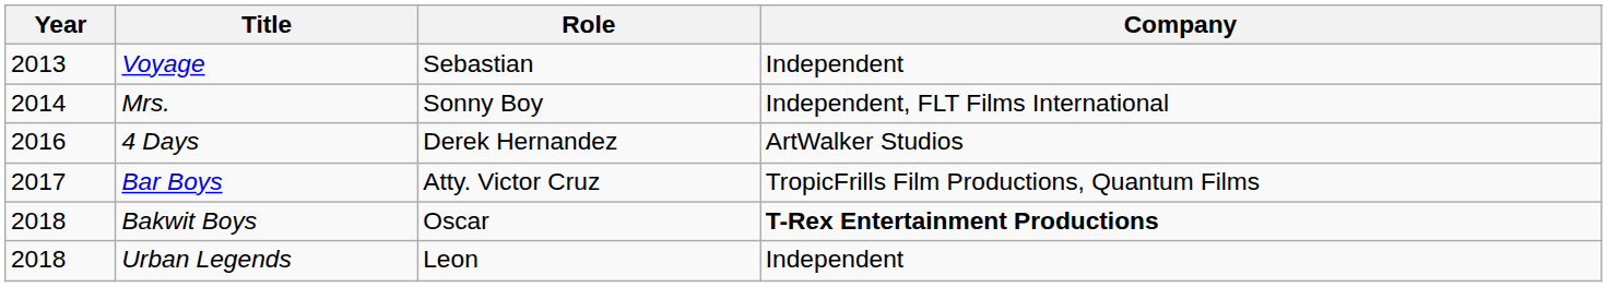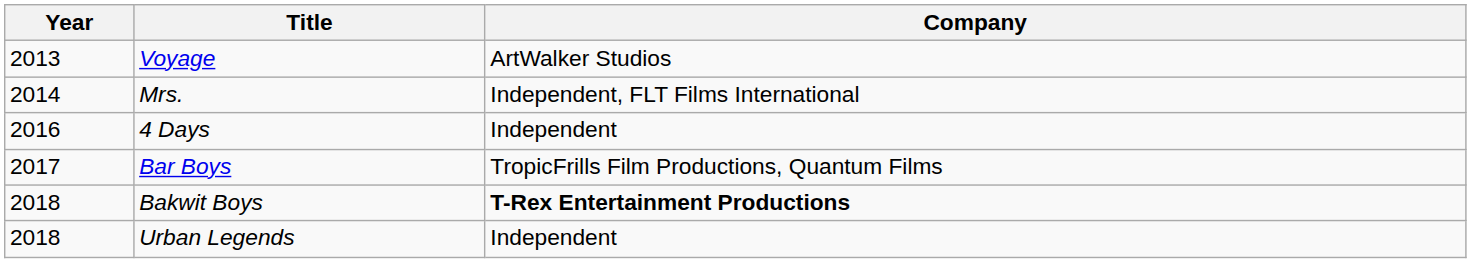- column: Role | Sebastian | Sonny Boy | Derek Hernandez | Atty. Victor Cruz | Oscar | Leon
Voyage | Company: Independent -> ArtWalker Studios
4 Days | Company: ArtWalker Studios -> Independent
